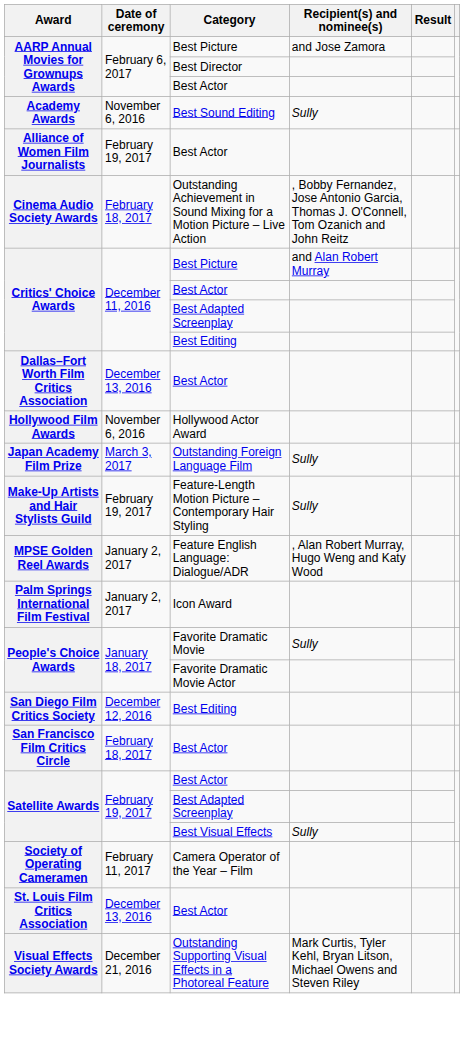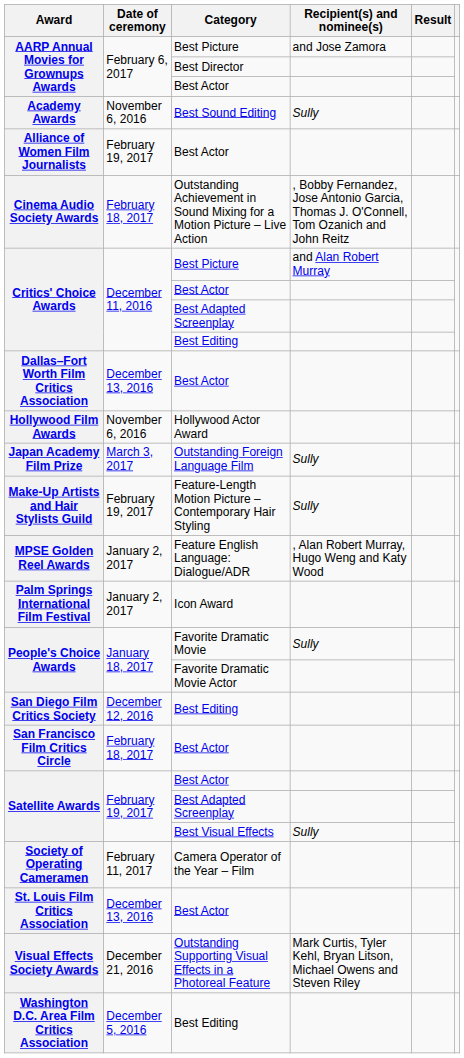+ row: Washington D.C. Area Film Critics Association | December 5, 2016 | Best Editing
